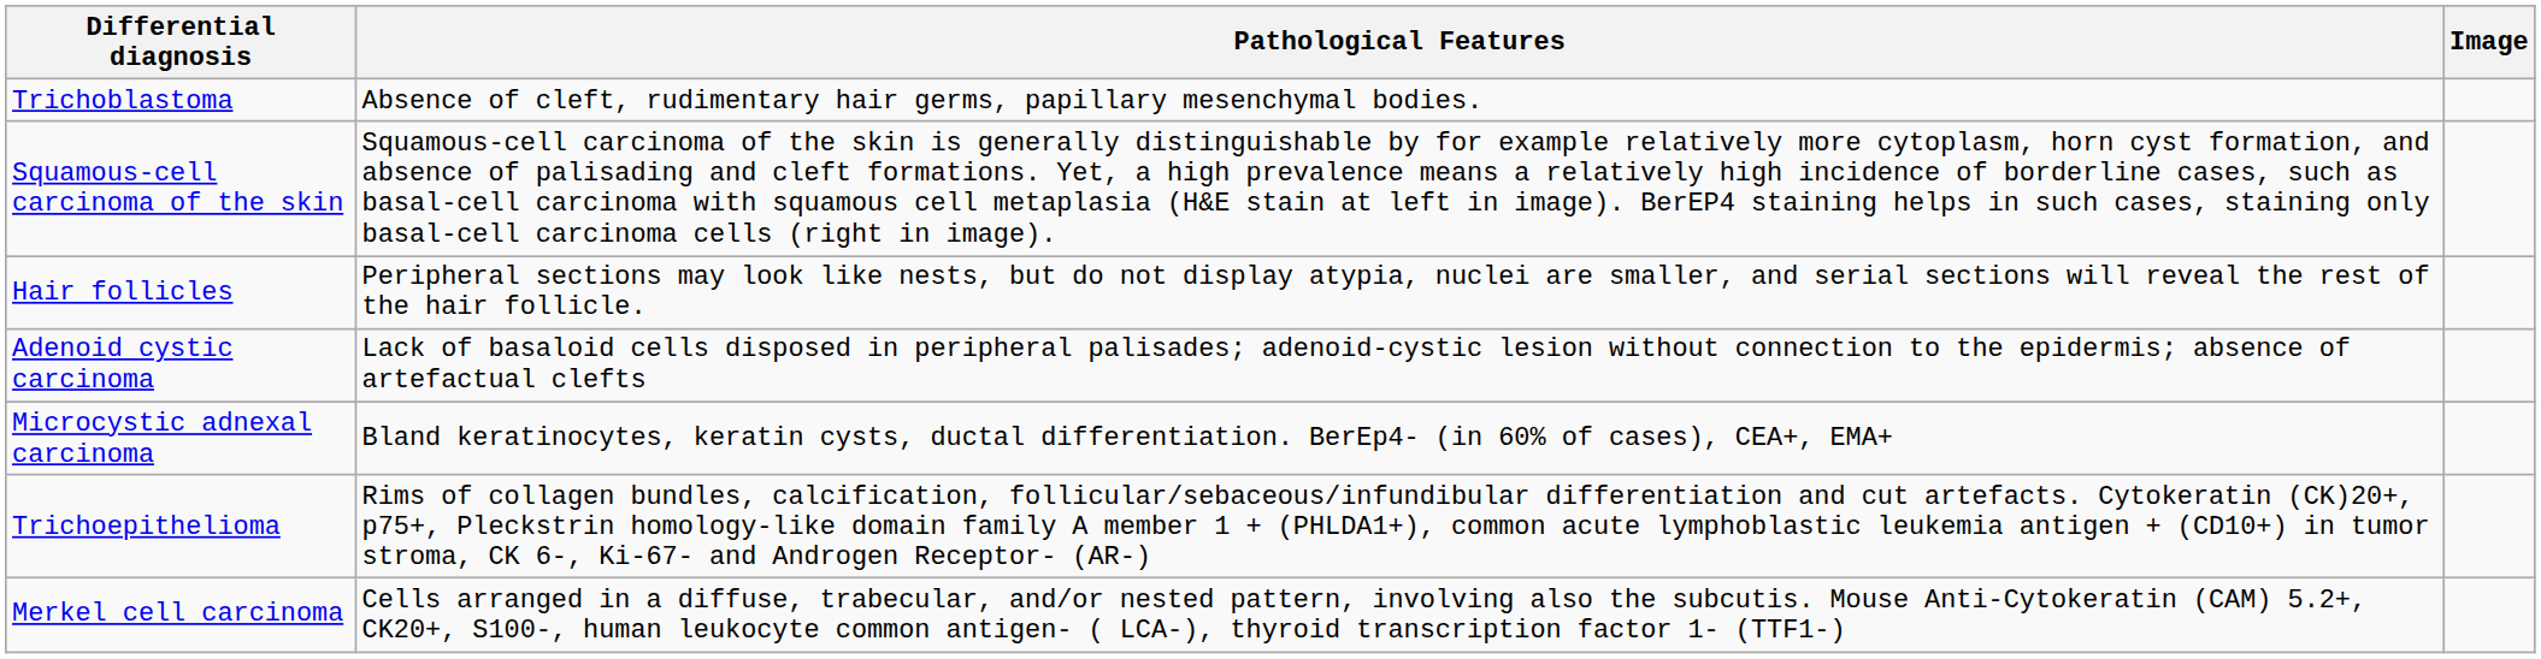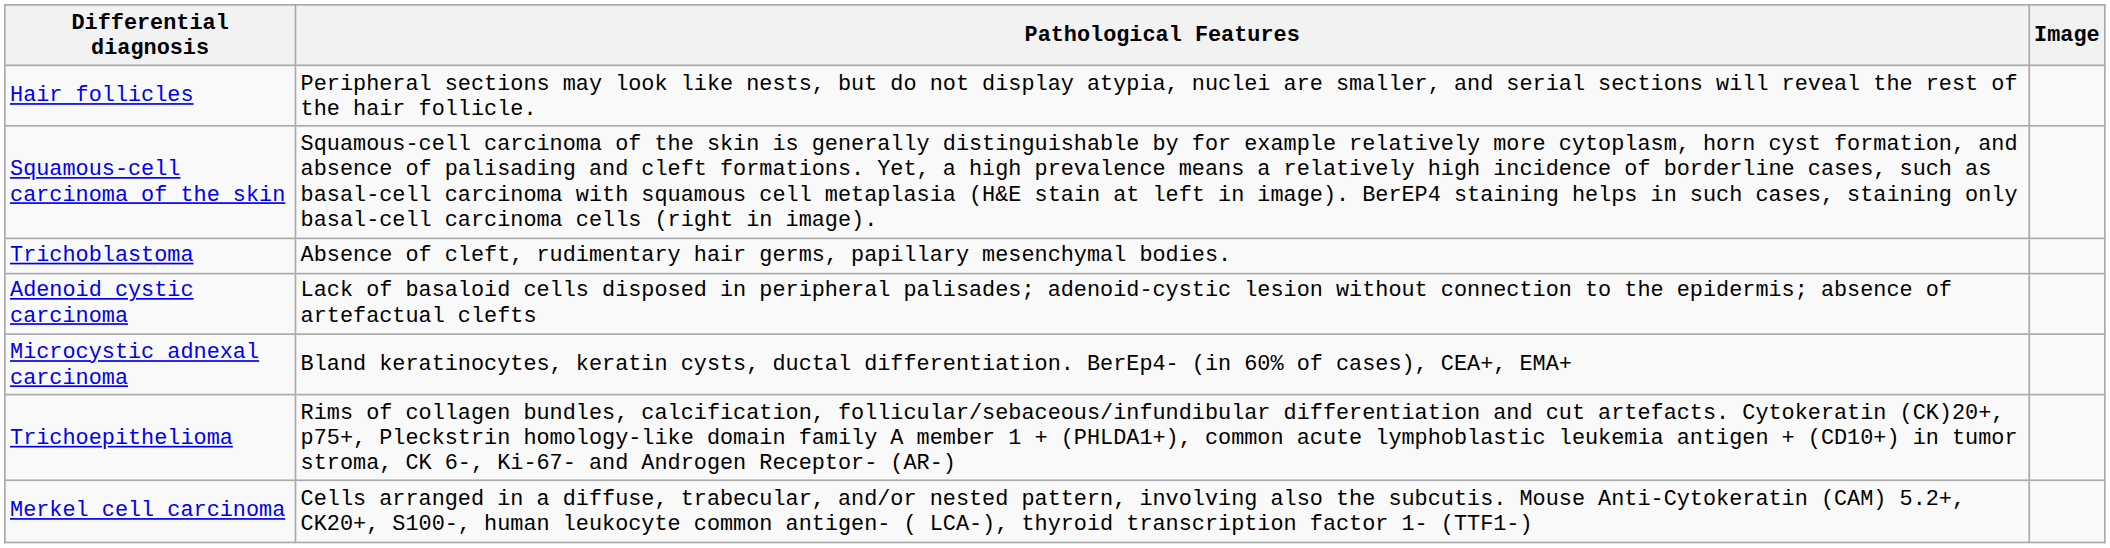rows swapped: Hair follicles <-> Trichoblastoma
